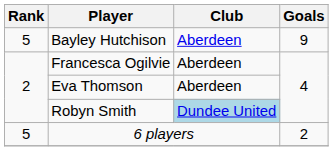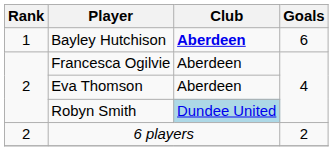Bayley Hutchison | Rank: 5 -> 1
Bayley Hutchison | Club: normal -> bold
Bayley Hutchison | Goals: 9 -> 6
6 players | Rank: 5 -> 2
